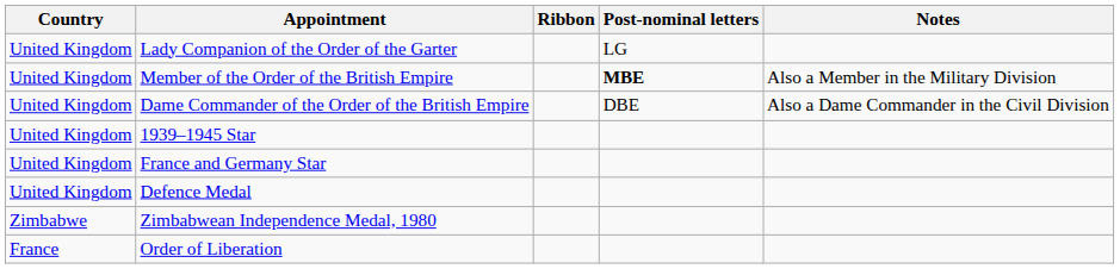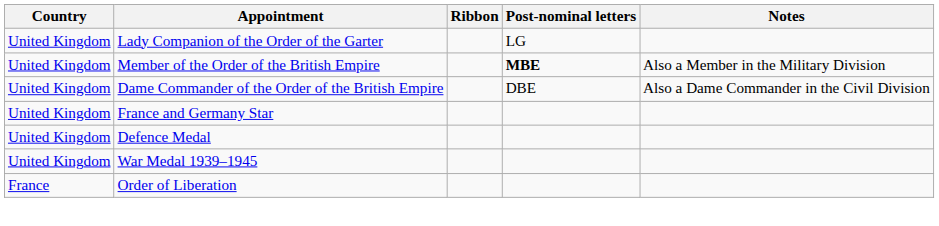- row: United Kingdom | 1939–1945 Star
+ row: United Kingdom | War Medal 1939–1945
- row: Zimbabwe | Zimbabwean Independence Medal, 1980
